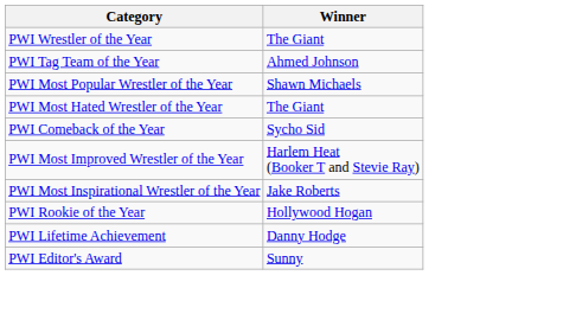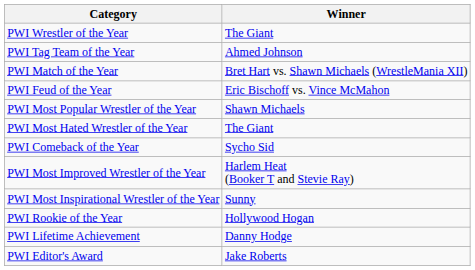+ row: PWI Match of the Year | Bret Hart vs. Shawn Michaels (WrestleMania XII)
+ row: PWI Feud of the Year | Eric Bischoff vs. Vince McMahon
PWI Most Inspirational Wrestler of the Year | Winner: Jake Roberts -> Sunny
PWI Editor's Award | Winner: Sunny -> Jake Roberts
